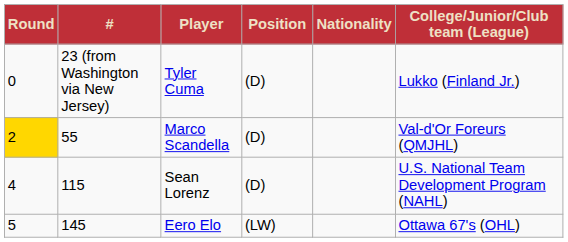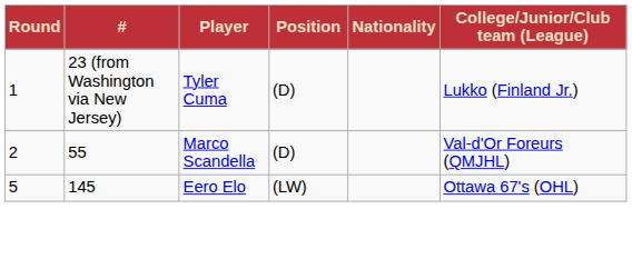Tyler Cuma | Round: 0 -> 1
Marco Scandella | Round: gold background -> no background
- row: 4 | 115 | Sean Lorenz | (D) | U.S. National Team Development Program (NAHL)
